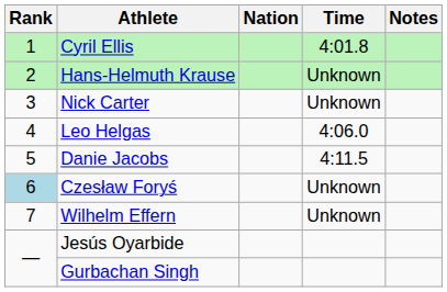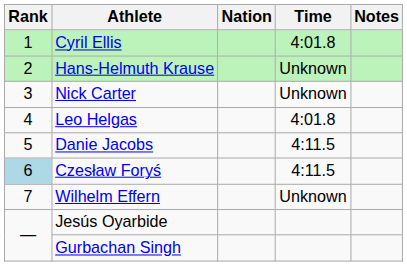Leo Helgas | Time: 4:06.0 -> 4:01.8
Czesław Foryś | Time: Unknown -> 4:11.5
